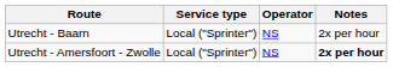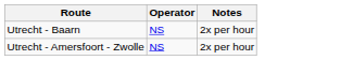- column: Service type | Local ("Sprinter") | Local ("Sprinter")
Utrecht - Amersfoort - Zwolle | Notes: bold -> normal
